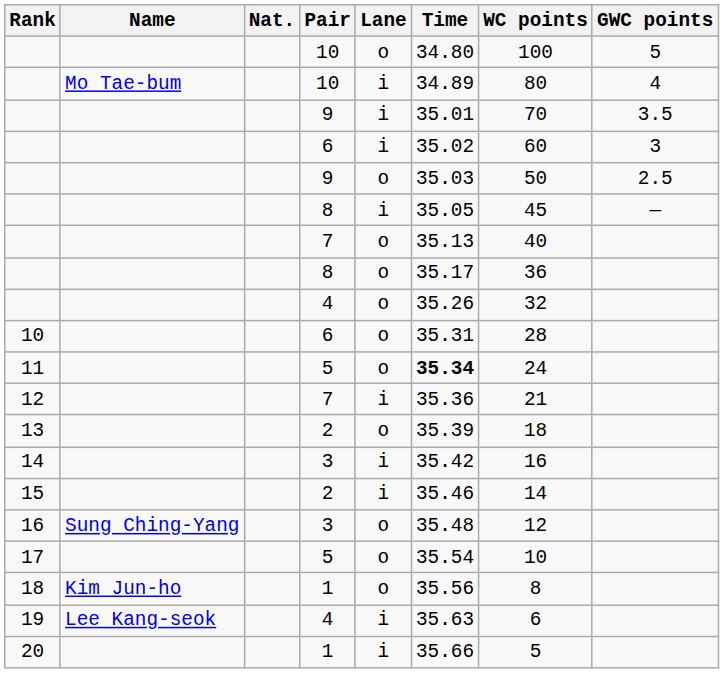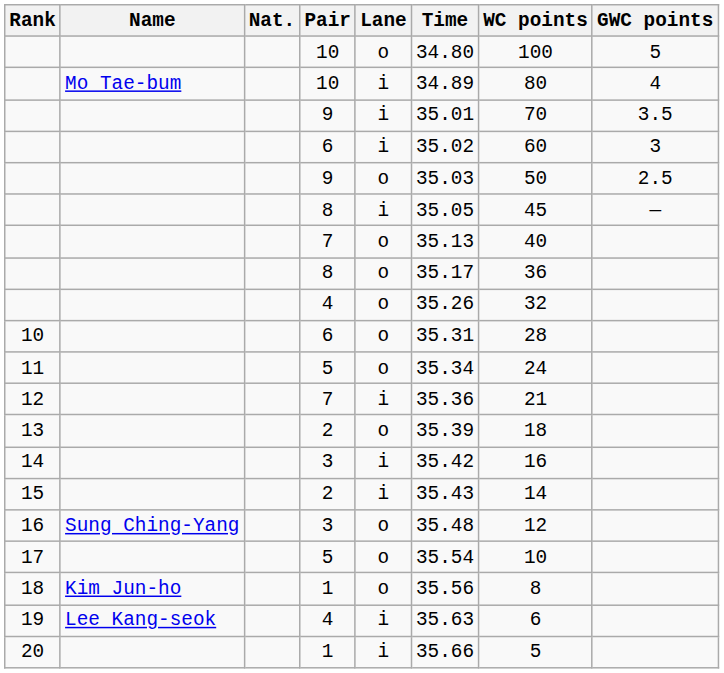11 | Time: bold -> normal
15 | Time: 35.46 -> 35.43
